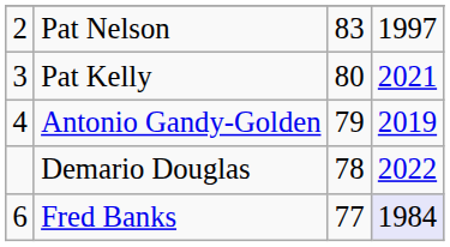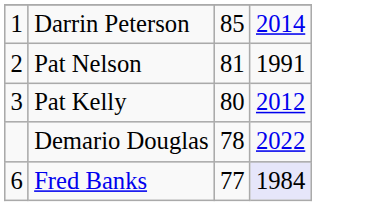+ row: 1 | Darrin Peterson | 85 | 2014
Pat Nelson | column 3: 83 -> 81
Pat Nelson | column 4: 1997 -> 1991
Pat Kelly | column 4: 2021 -> 2012
- row: 4 | Antonio Gandy-Golden | 79 | 2019
